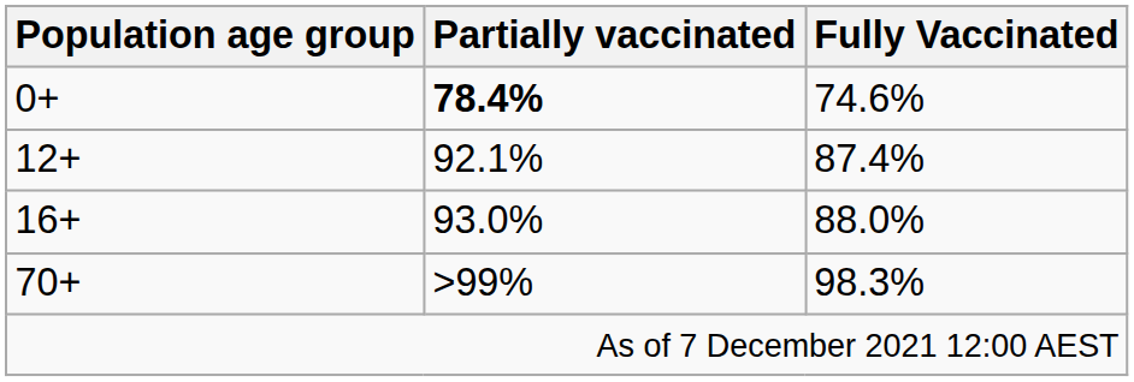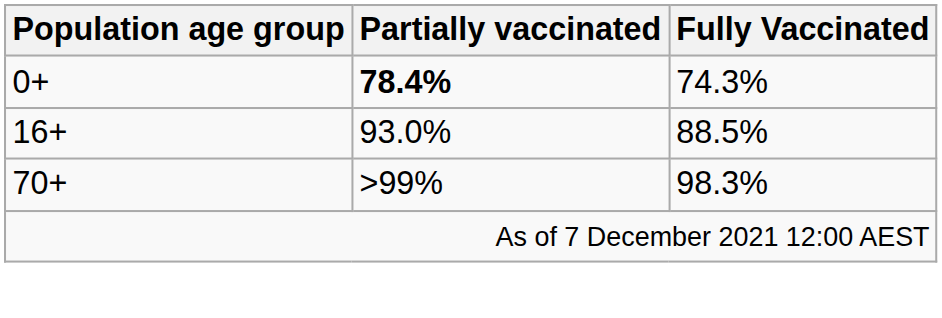0+ | Fully Vaccinated: 74.6% -> 74.3%
- row: 12+ | 92.1% | 87.4%
16+ | Fully Vaccinated: 88.0% -> 88.5%
